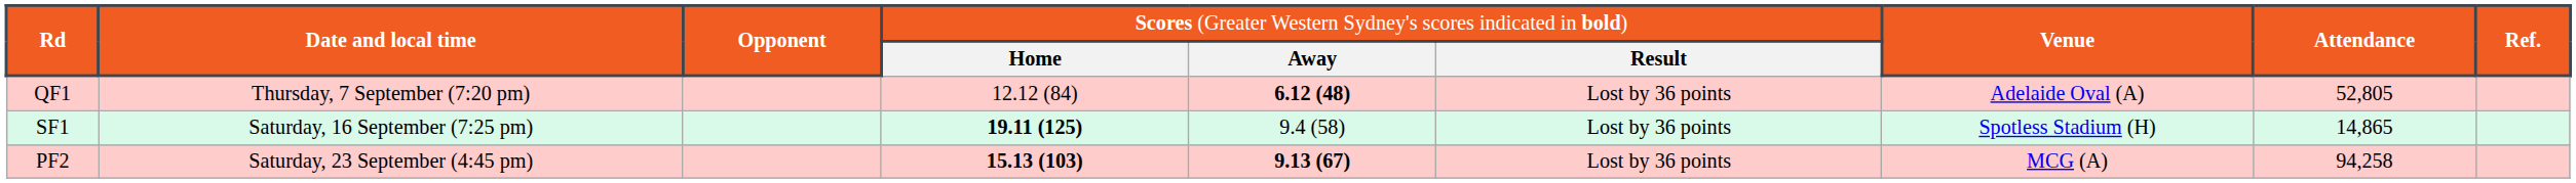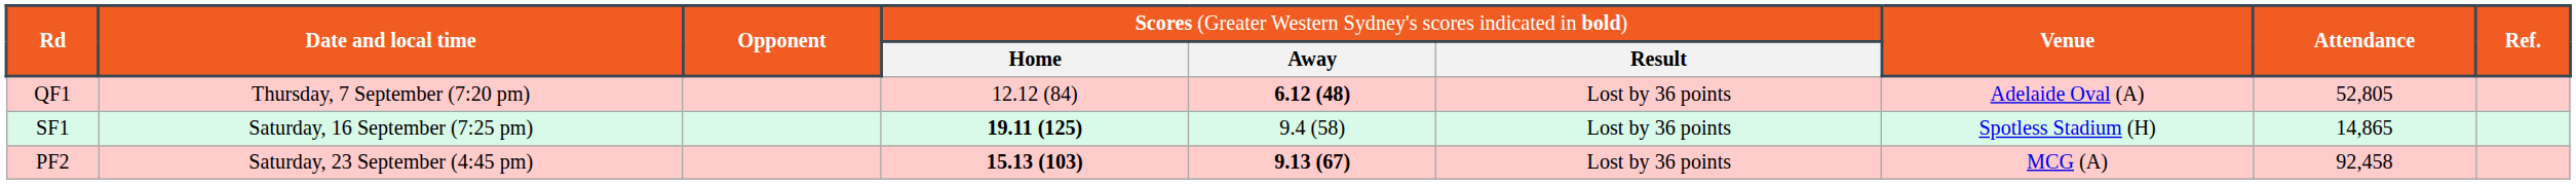PF2 | column 8: 94,258 -> 92,458
